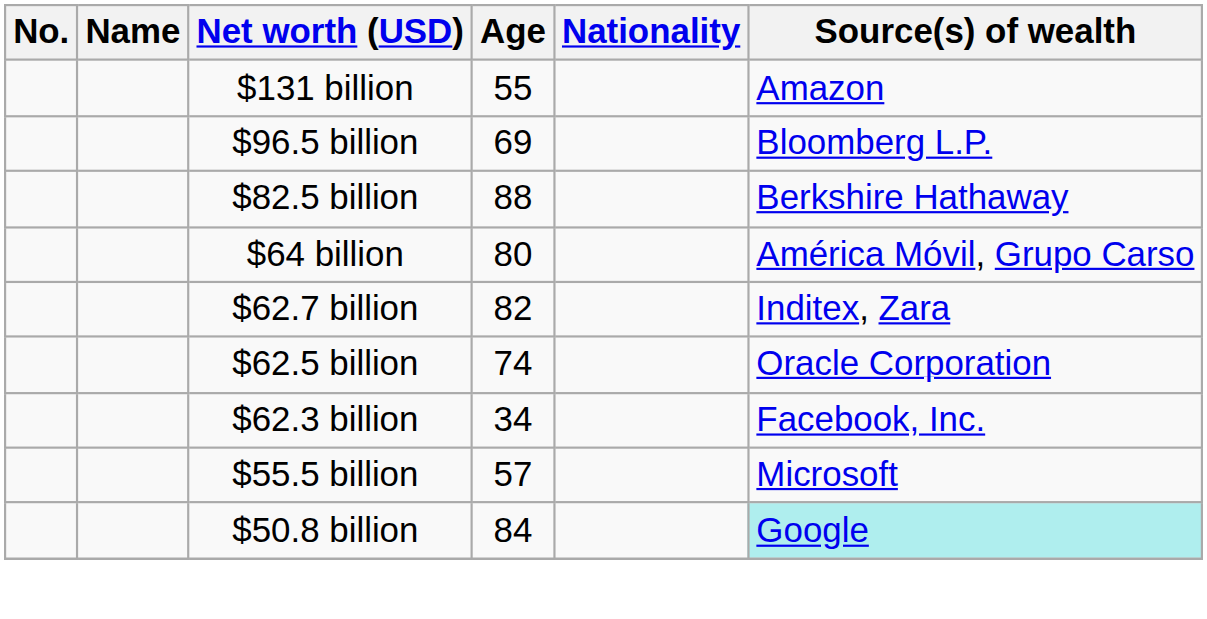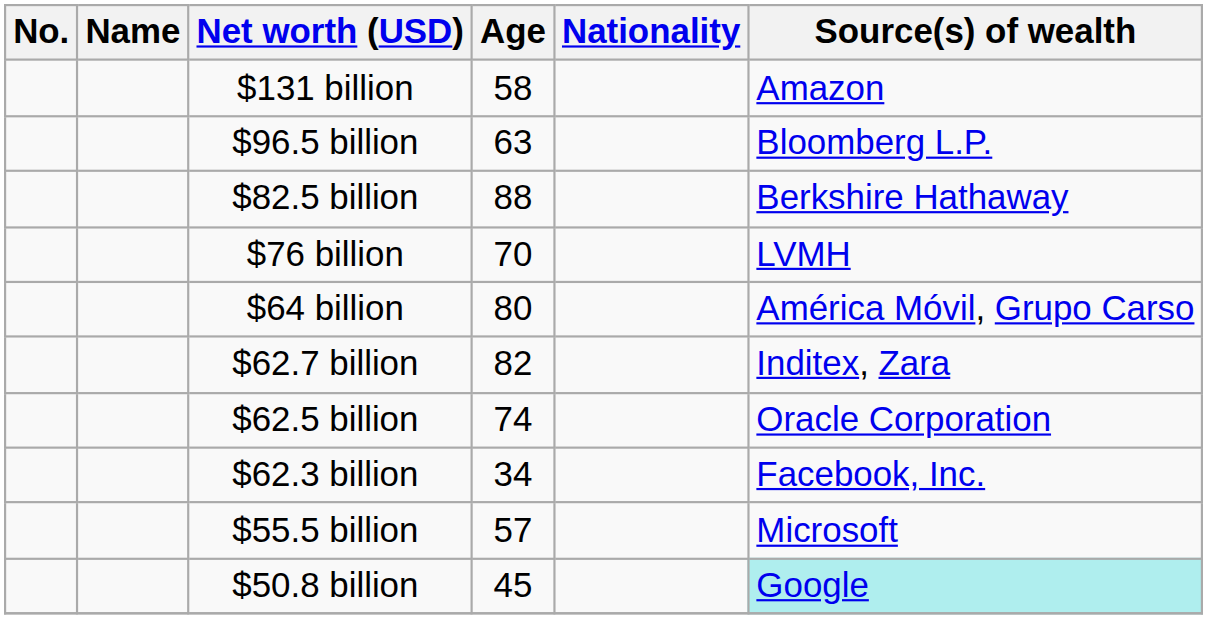$131 billion | Age: 55 -> 58
$96.5 billion | Age: 69 -> 63
+ row: $76 billion | 70 | LVMH
$50.8 billion | Age: 84 -> 45
